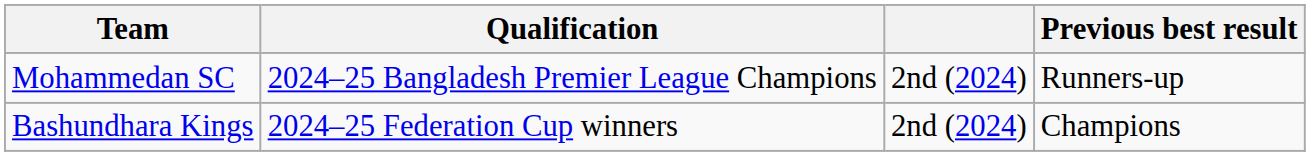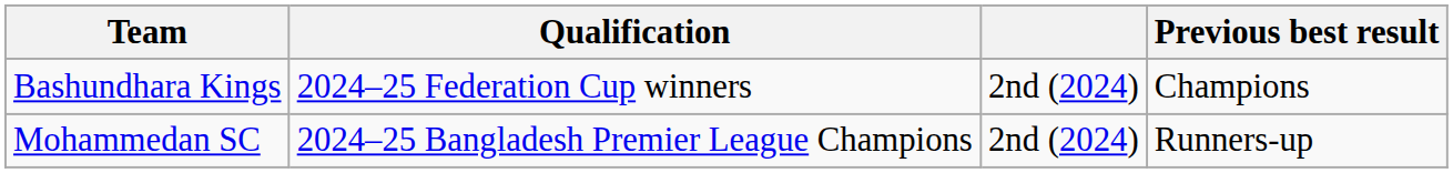rows swapped: Mohammedan SC <-> Bashundhara Kings
